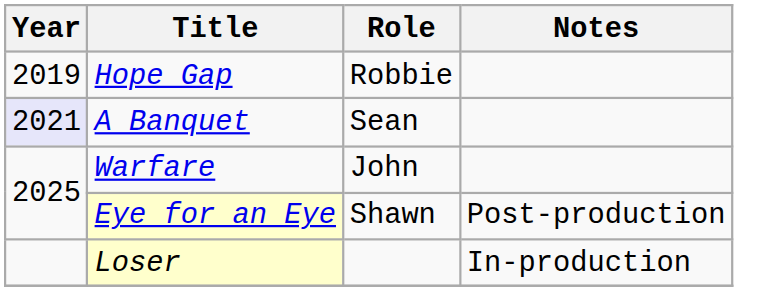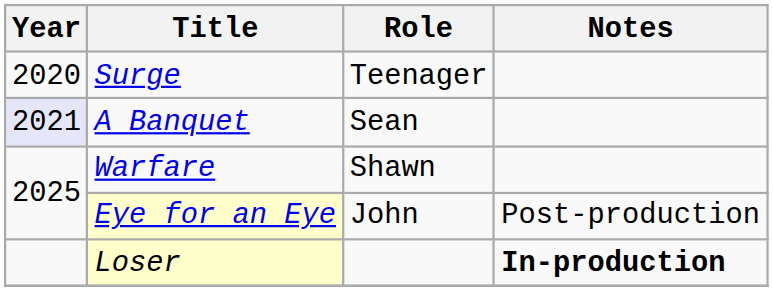- row: 2019 | Hope Gap | Robbie
+ row: 2020 | Surge | Teenager
Warfare | Role: John -> Shawn
Eye for an Eye | Role: Shawn -> John
Loser | Notes: normal -> bold
